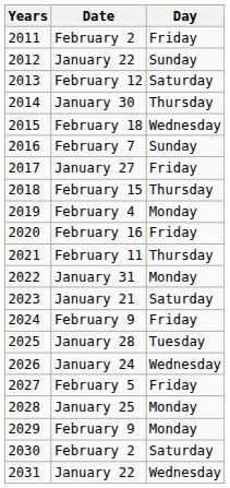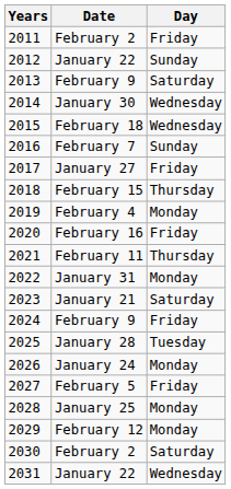2013 | Date: February 12 -> February 9
2014 | Day: Thursday -> Wednesday
2026 | Day: Wednesday -> Monday
2029 | Date: February 9 -> February 12
